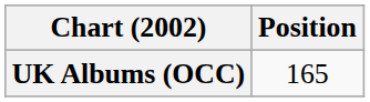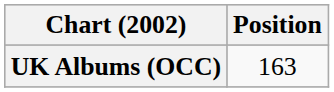UK Albums (OCC) | Position: 165 -> 163
